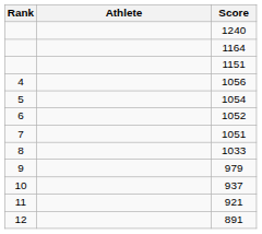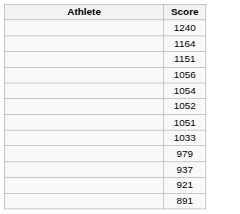- column: Rank | 4 | 5 | 6 | 7 | 8 | 9 | 10 | 11 | 12
